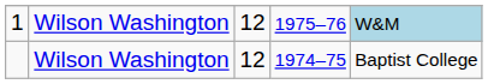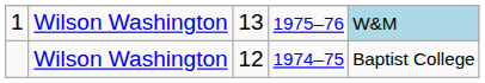1 | column 3: 12 -> 13
